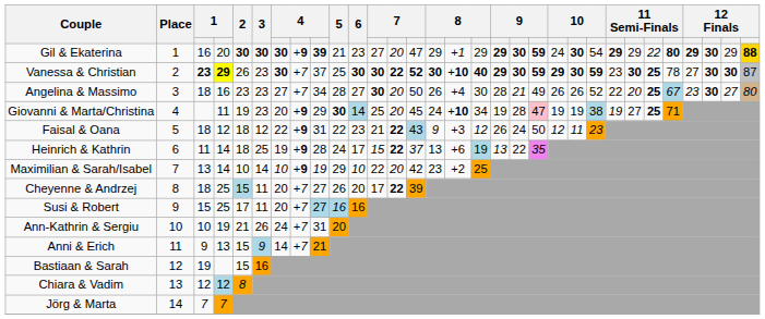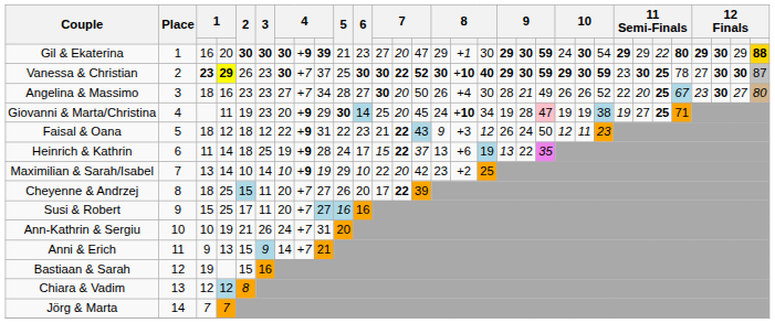Gil & Ekaterina | column 17: 29 -> 30
